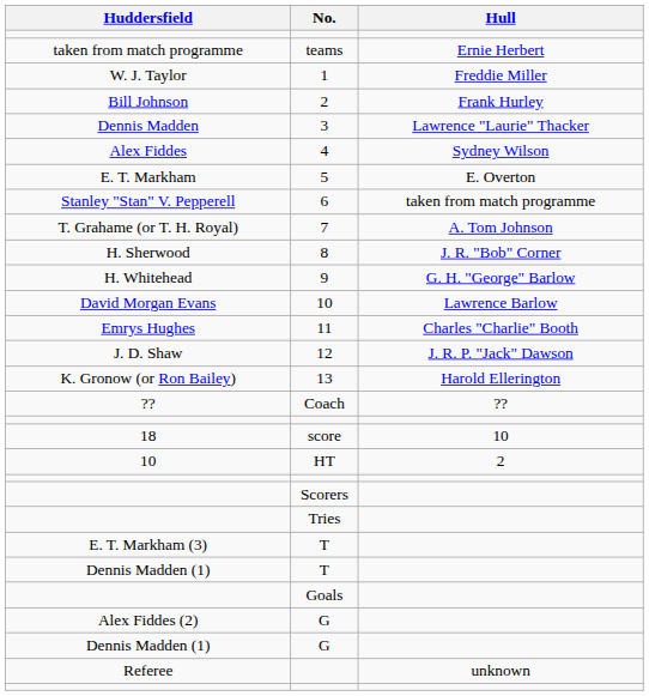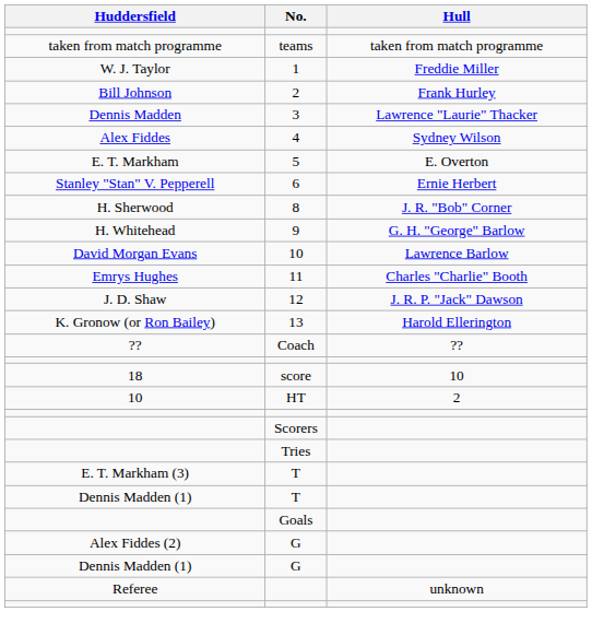teams | Hull: Ernie Herbert -> taken from match programme
6 | Hull: taken from match programme -> Ernie Herbert
- row: T. Grahame (or T. H. Royal) | 7 | A. Tom Johnson
